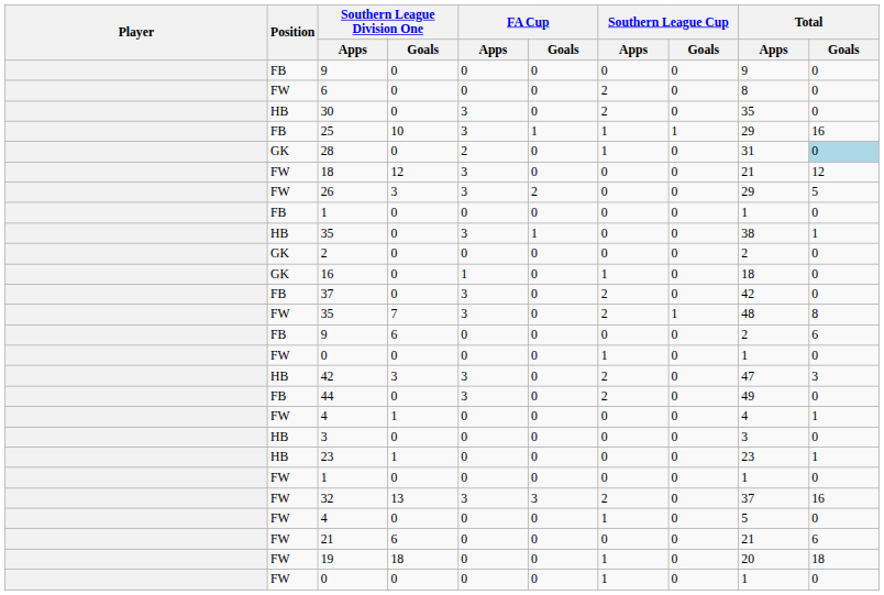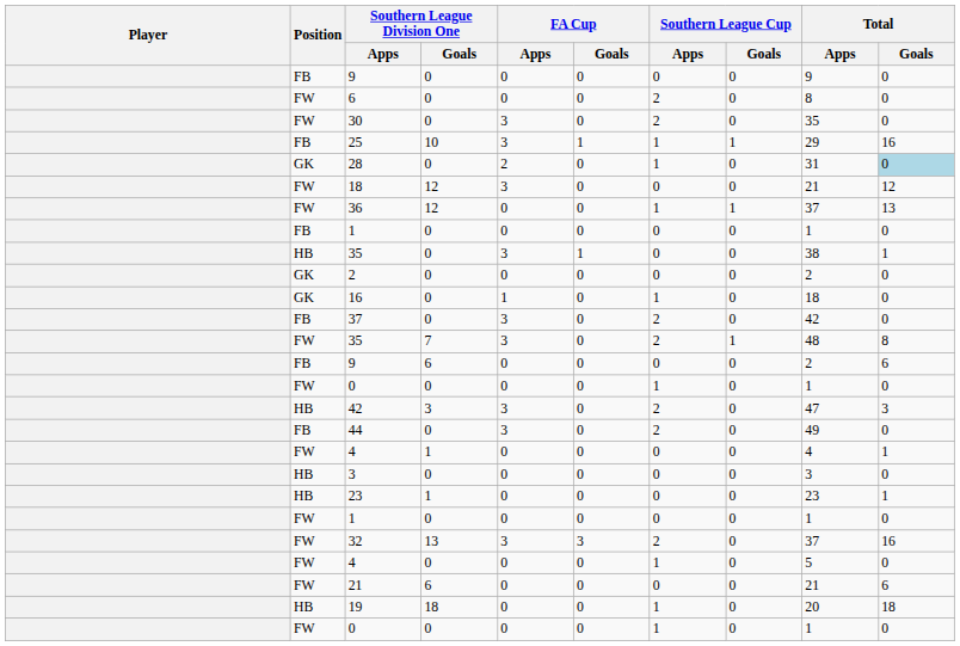30 | Position: HB -> FW
- row: FW | 26 | 3 | 3 | 2 | 0 | 0 | 29 | 5
+ row: FW | 36 | 12 | 0 | 0 | 1 | 1 | 37 | 13
19 | Position: FW -> HB
